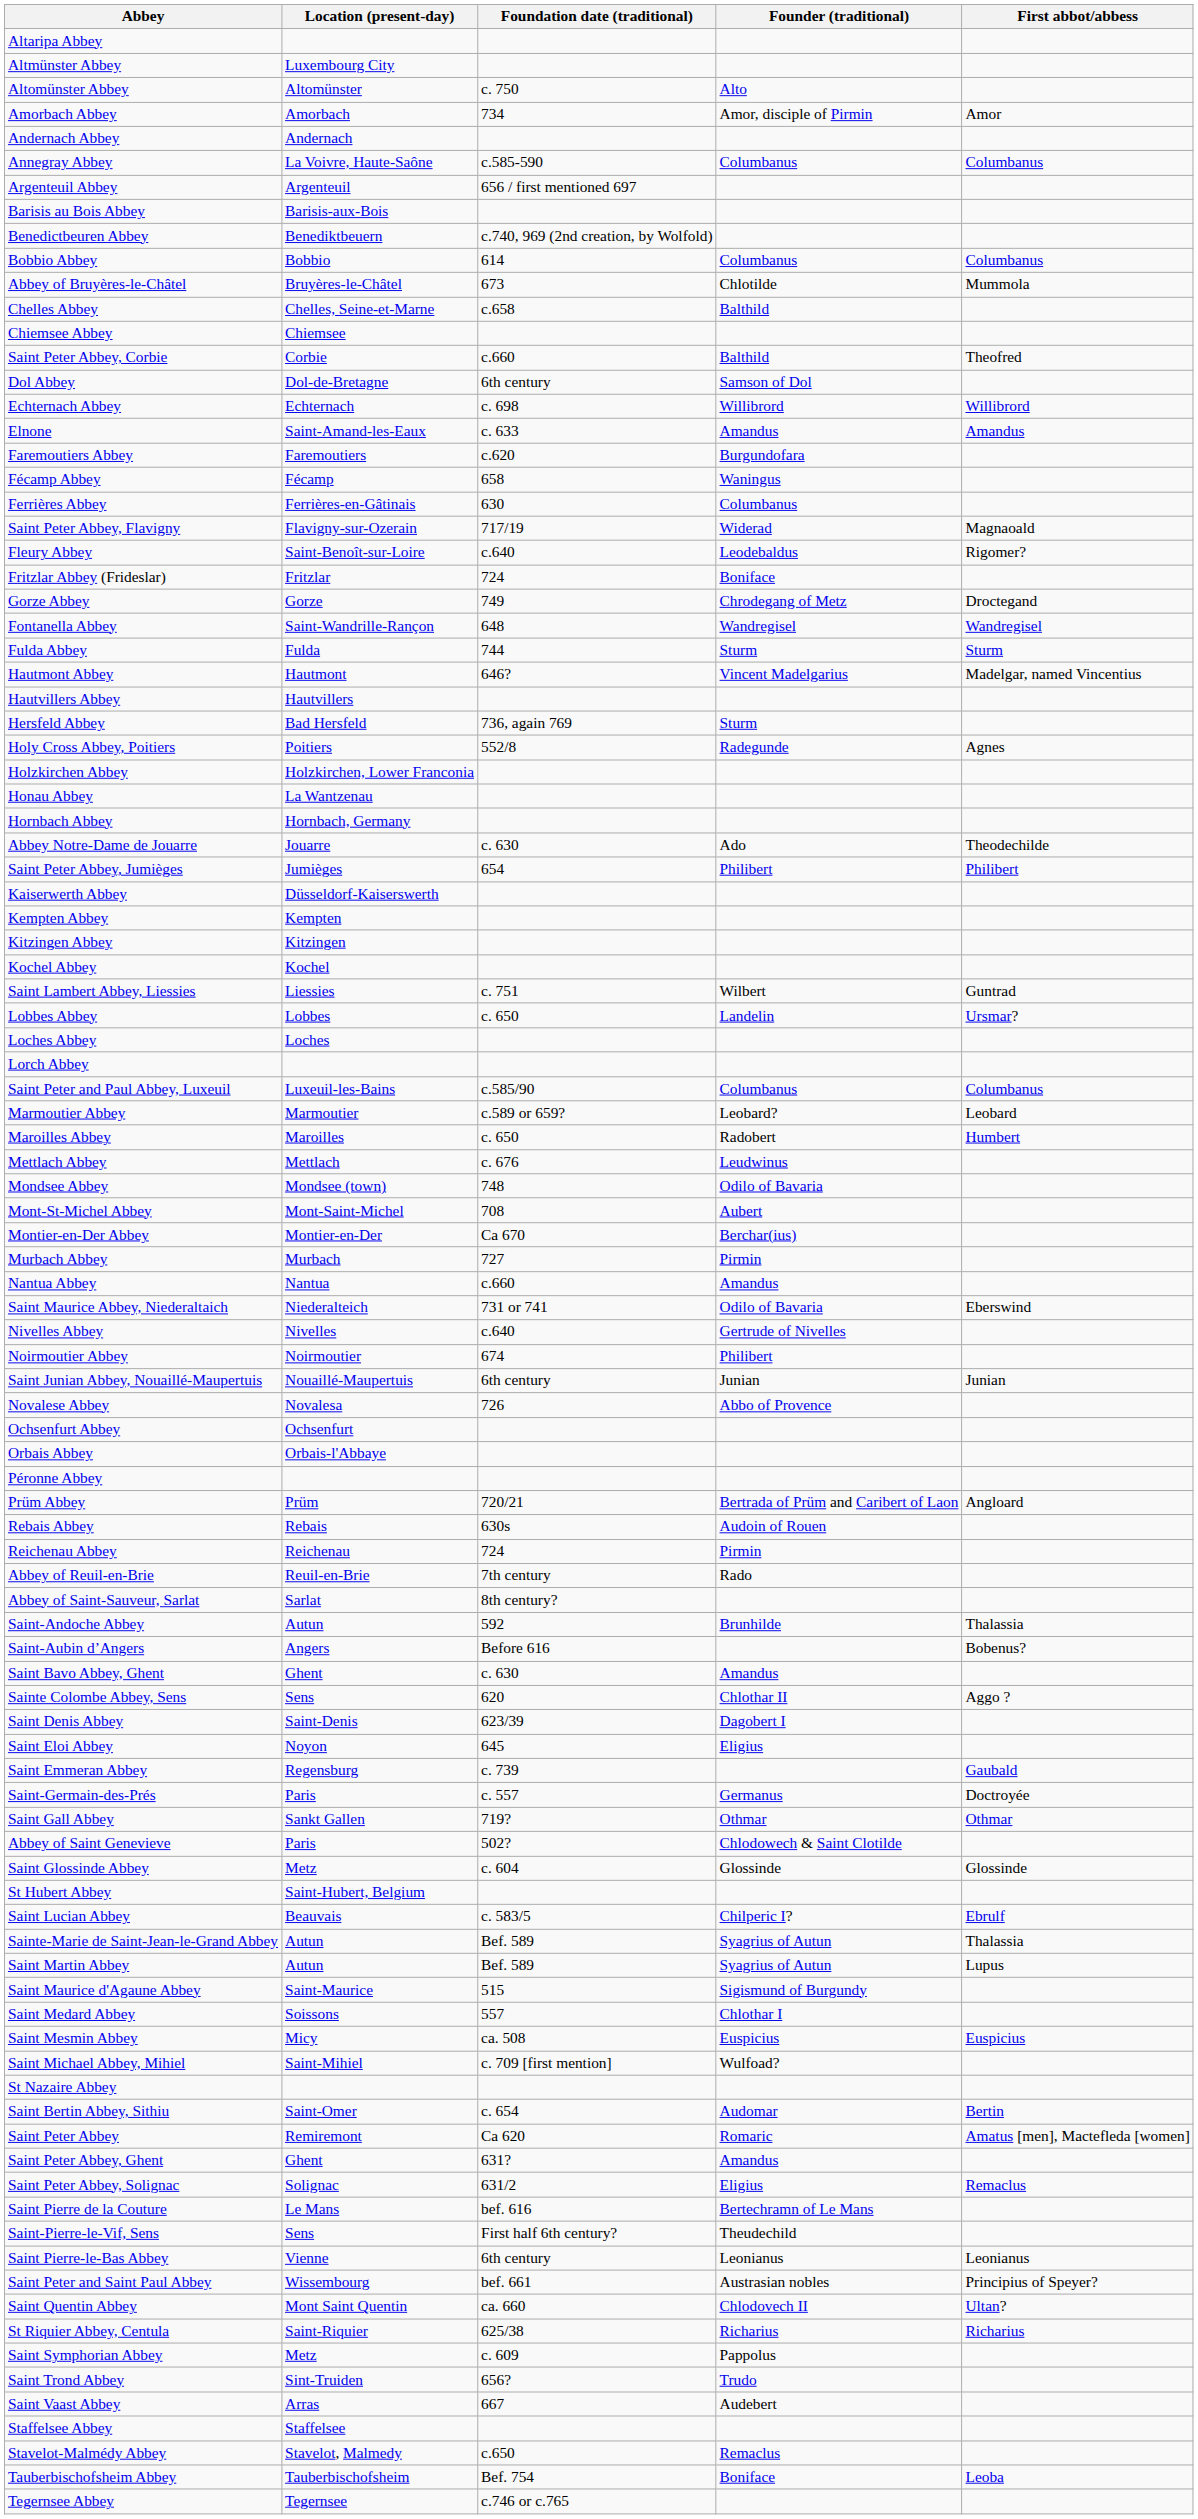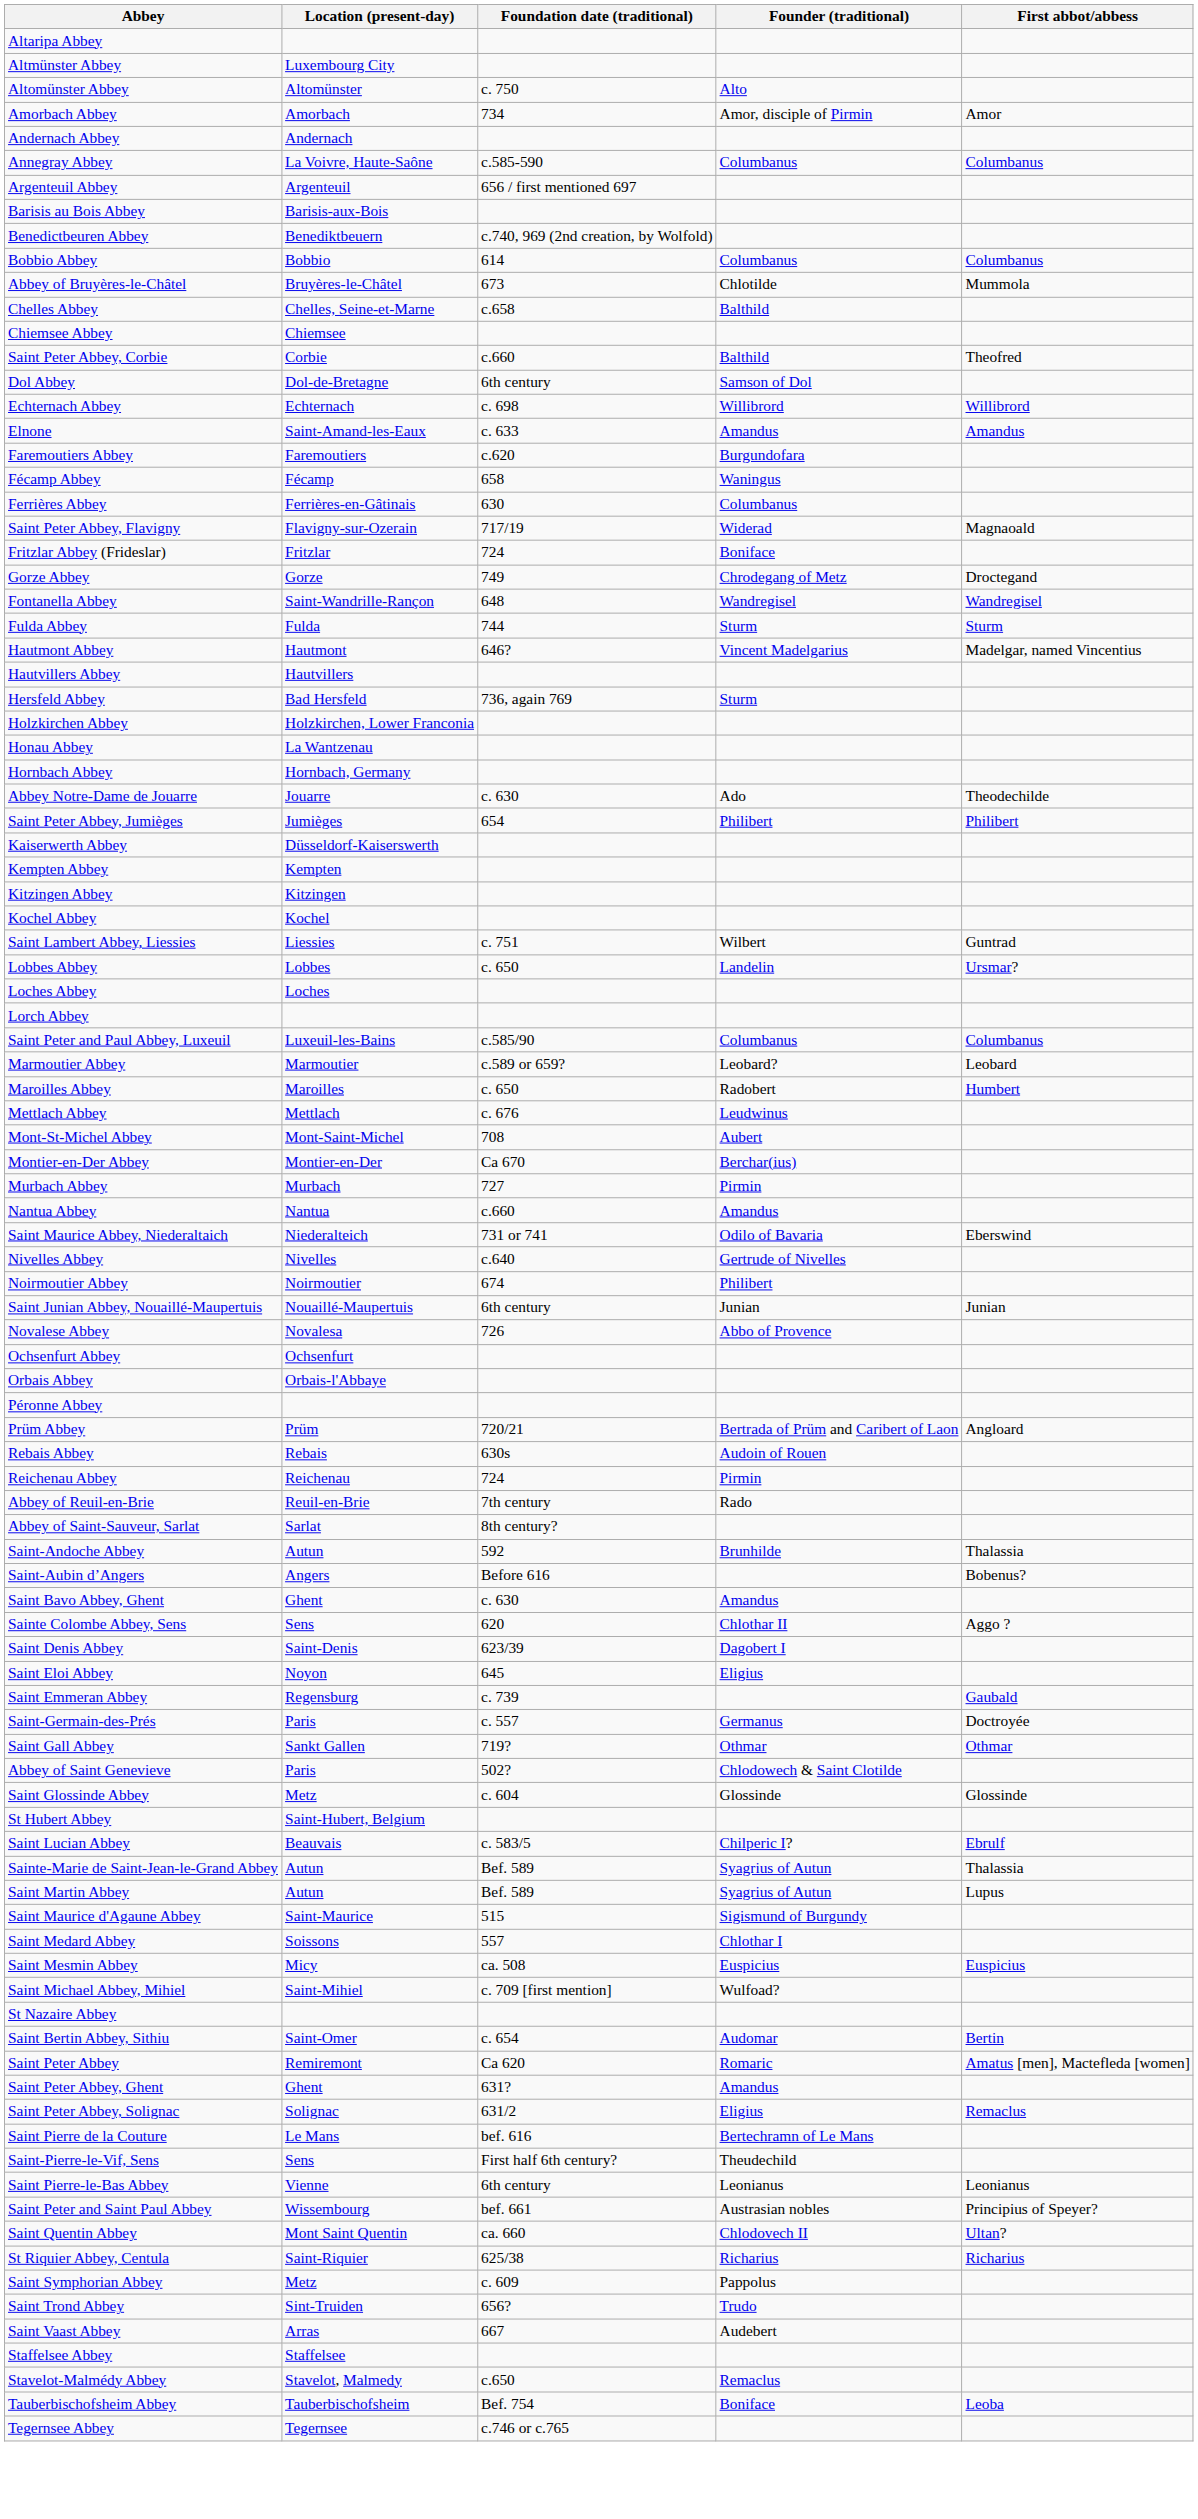- row: Fleury Abbey | Saint-Benoît-sur-Loire | c.640 | Leodebaldus | Rigomer?
- row: Holy Cross Abbey, Poitiers | Poitiers | 552/8 | Radegunde | Agnes
- row: Mondsee Abbey | Mondsee (town) | 748 | Odilo of Bavaria
